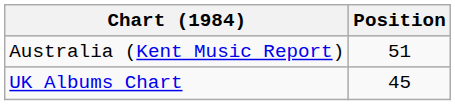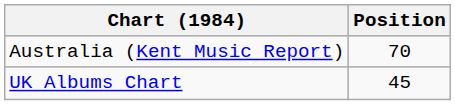Australia (Kent Music Report) | Position: 51 -> 70
